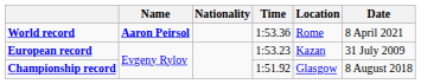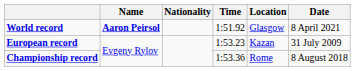World record | Time: 1:53.36 -> 1:51.92
World record | Location: Rome -> Glasgow
Championship record | Time: 1:51.92 -> 1:53.36
Championship record | Location: Glasgow -> Rome
